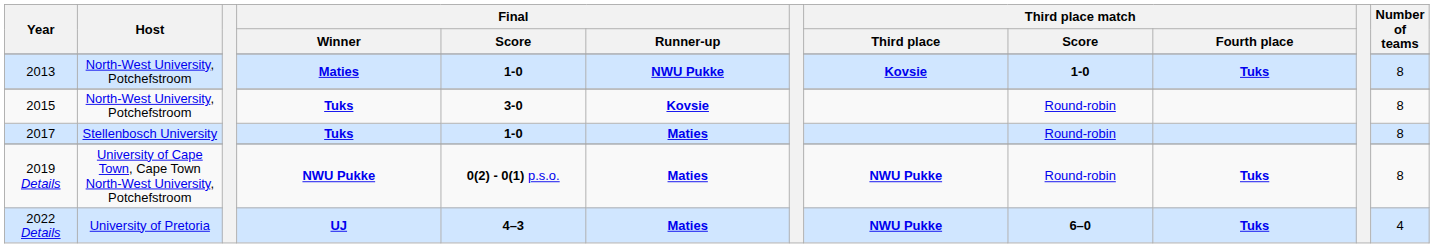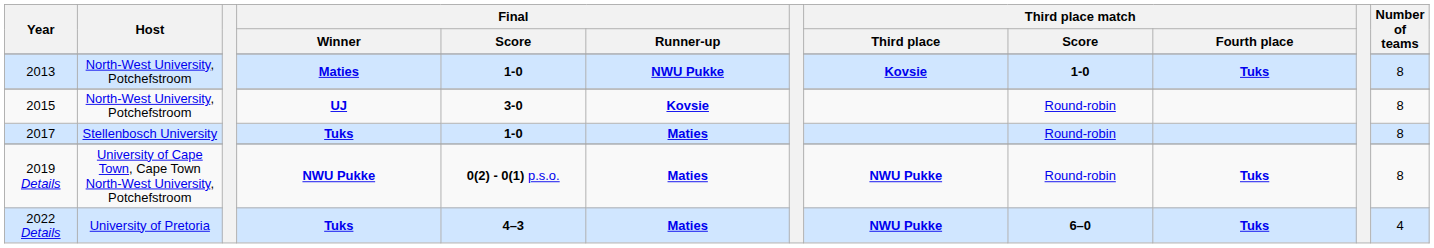2015 | Final / Winner: Tuks -> UJ
2022 Details | Final / Winner: UJ -> Tuks
